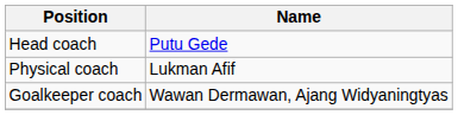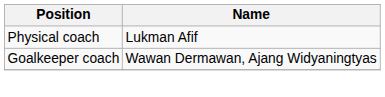- row: Head coach | Putu Gede
